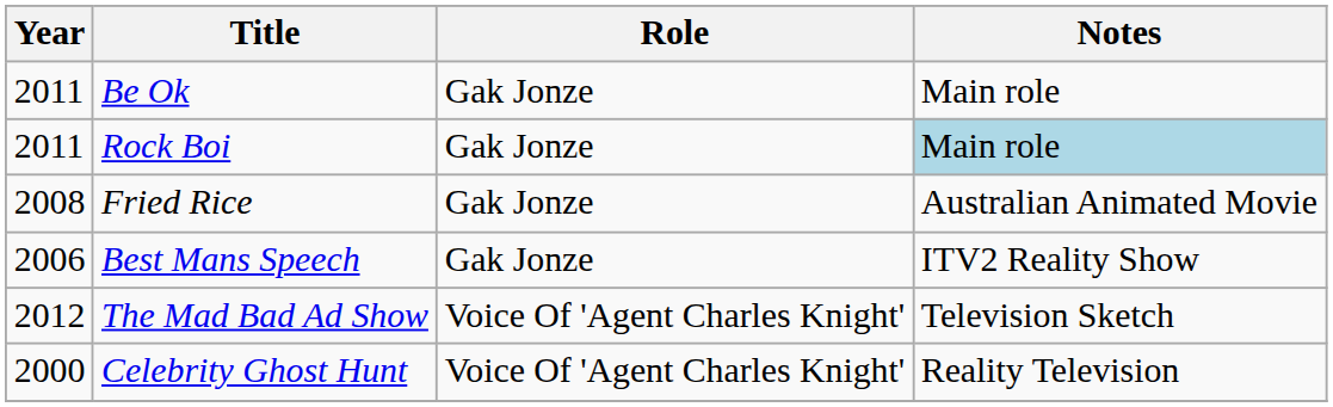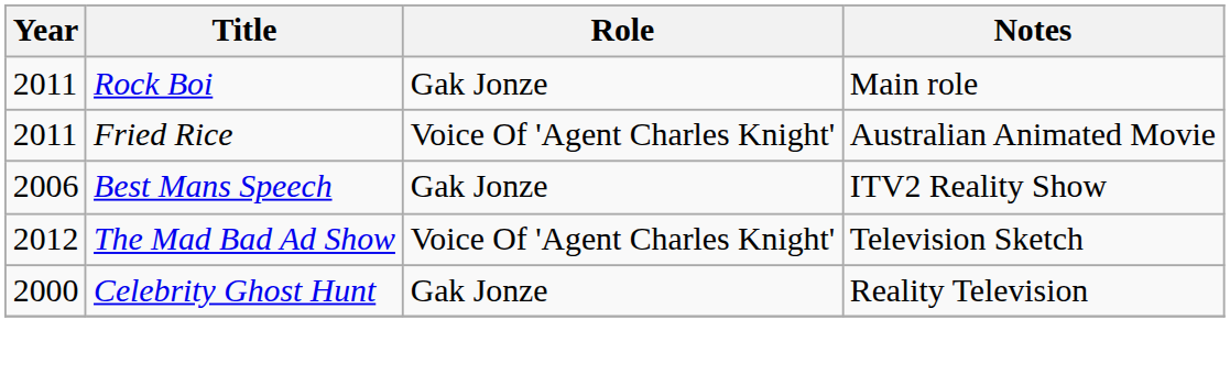- row: 2011 | Be Ok | Gak Jonze | Main role
Rock Boi | Notes: lightblue background -> no background
Fried Rice | Year: 2008 -> 2011
Fried Rice | Role: Gak Jonze -> Voice Of 'Agent Charles Knight'
Celebrity Ghost Hunt | Role: Voice Of 'Agent Charles Knight' -> Gak Jonze
